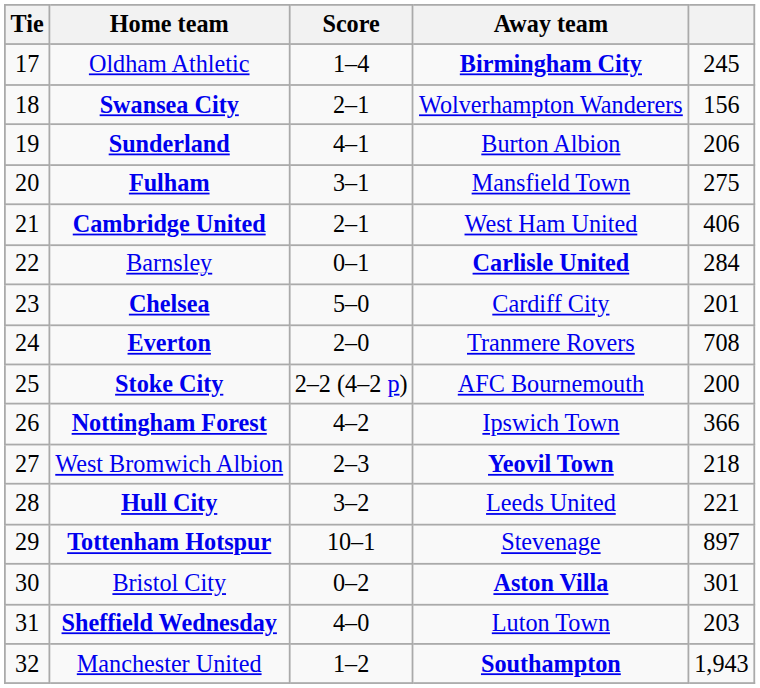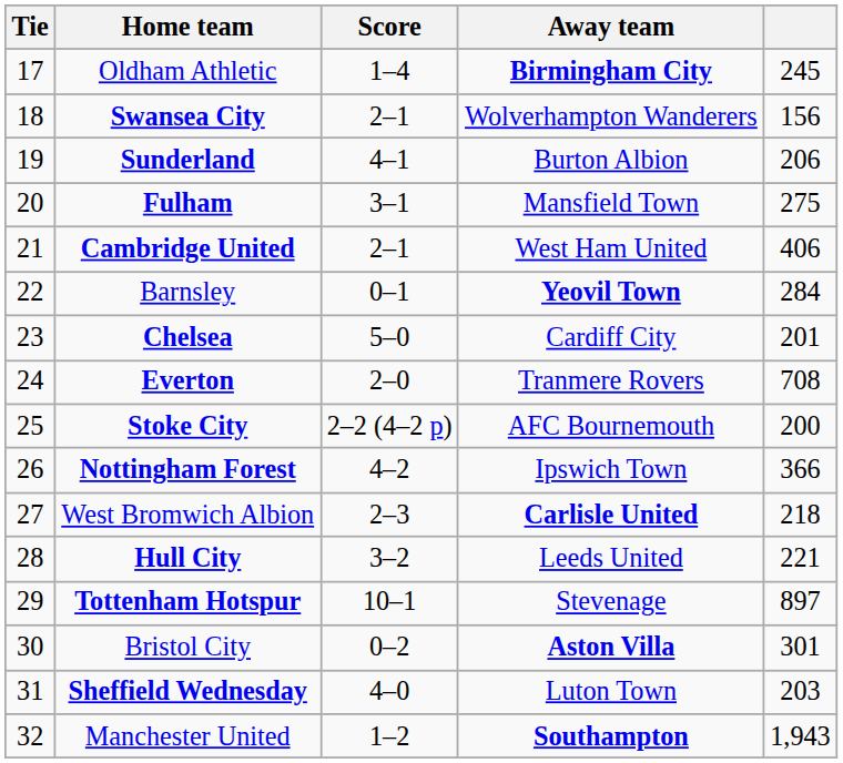Barnsley | Away team: Carlisle United -> Yeovil Town
West Bromwich Albion | Away team: Yeovil Town -> Carlisle United
